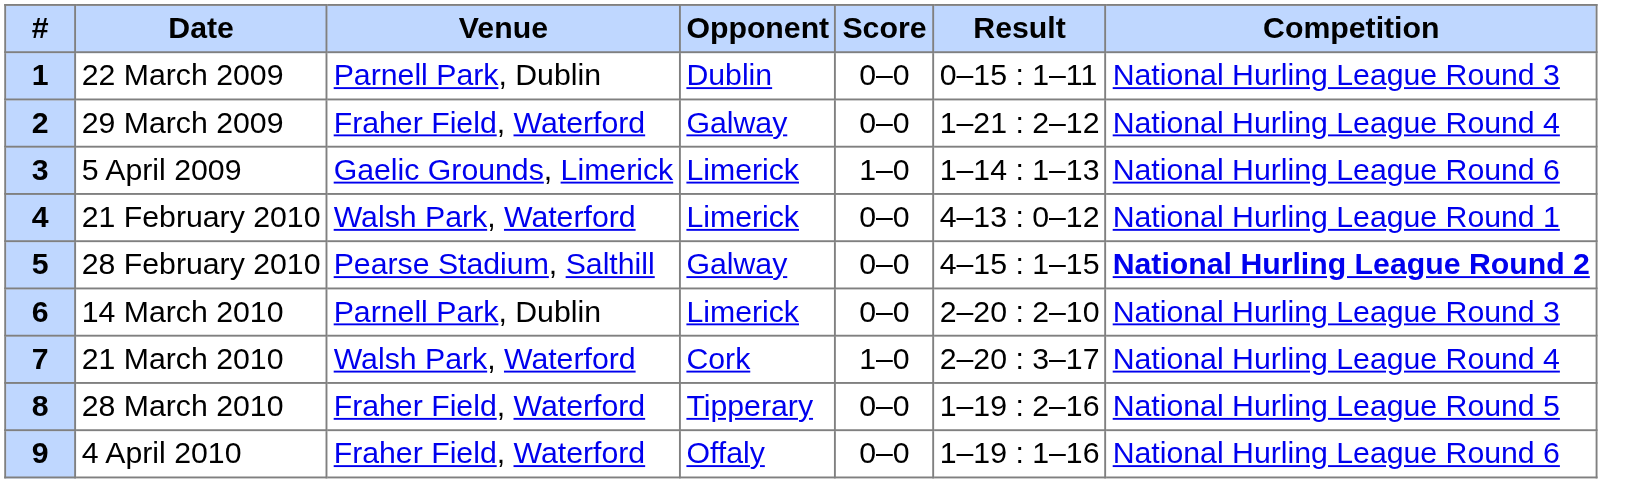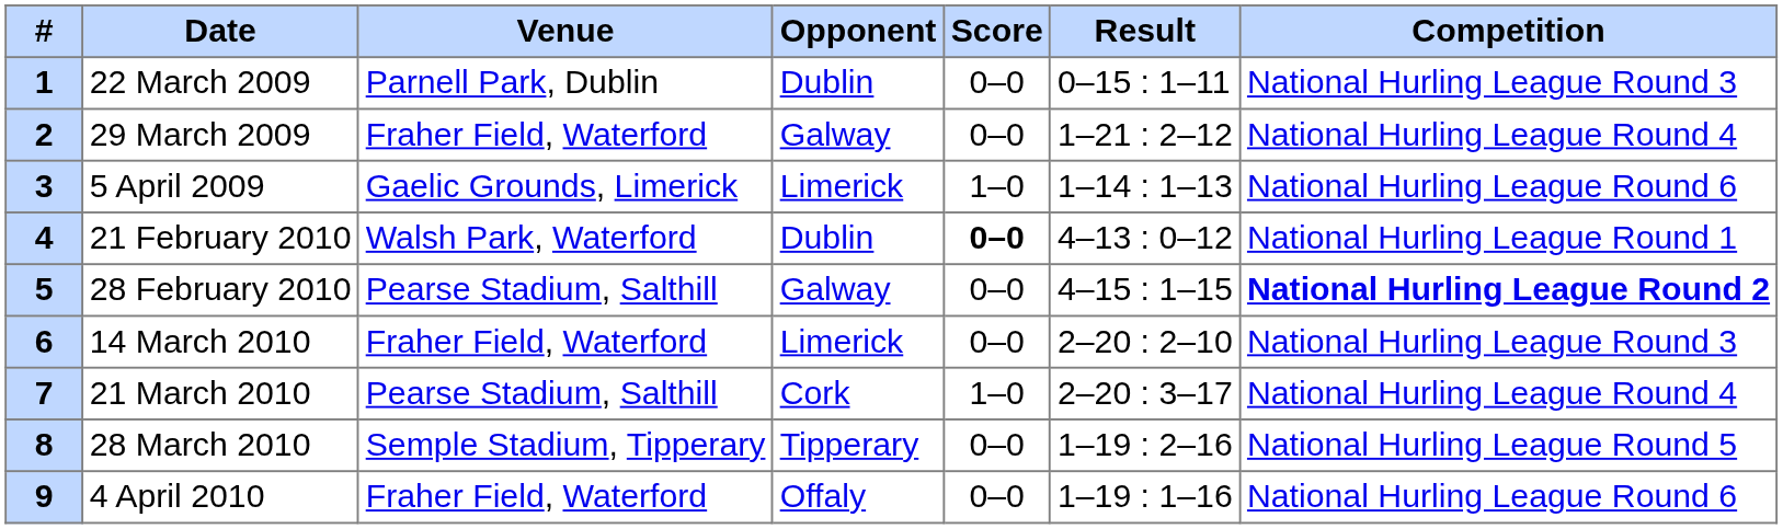21 February 2010 | Opponent: Limerick -> Dublin
21 February 2010 | Score: normal -> bold
14 March 2010 | Venue: Parnell Park, Dublin -> Fraher Field, Waterford
21 March 2010 | Venue: Walsh Park, Waterford -> Pearse Stadium, Salthill
28 March 2010 | Venue: Fraher Field, Waterford -> Semple Stadium, Tipperary
